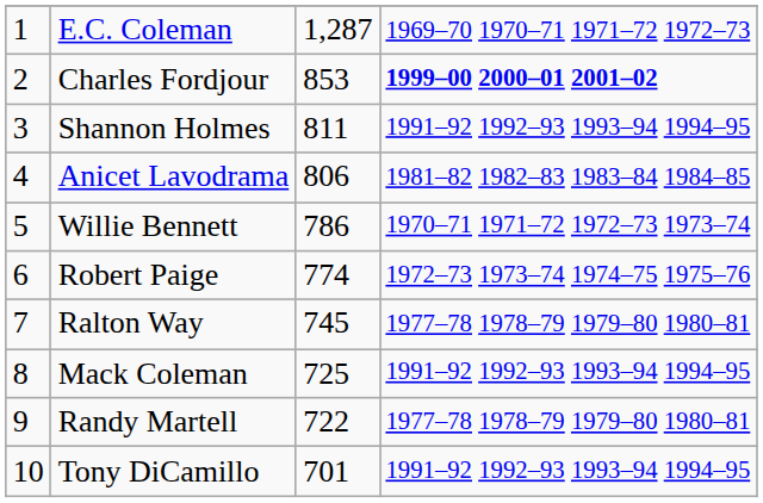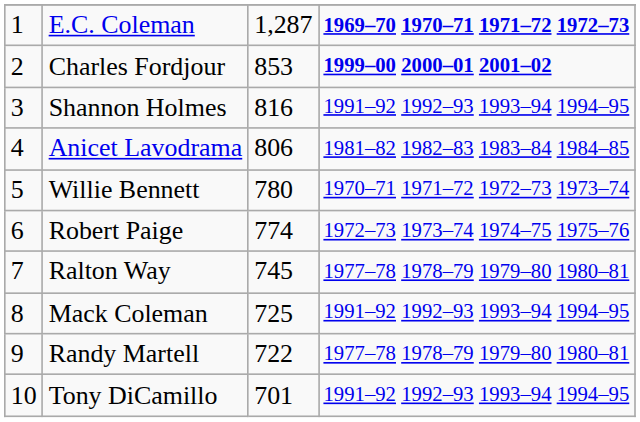E.C. Coleman | column 4: normal -> bold
Shannon Holmes | column 3: 811 -> 816
Willie Bennett | column 3: 786 -> 780
